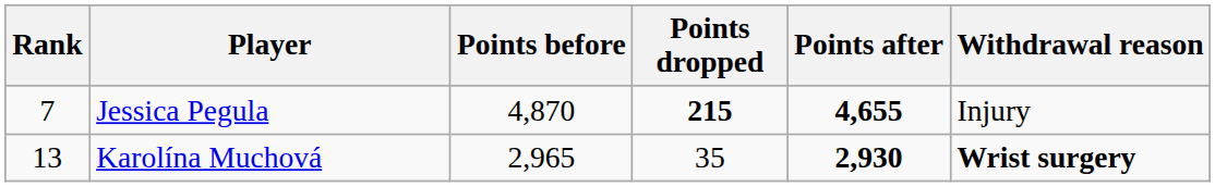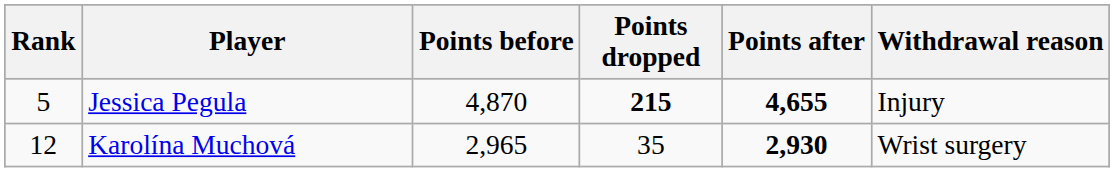Jessica Pegula | Rank: 7 -> 5
Karolína Muchová | Rank: 13 -> 12
Karolína Muchová | Withdrawal reason: bold -> normal
